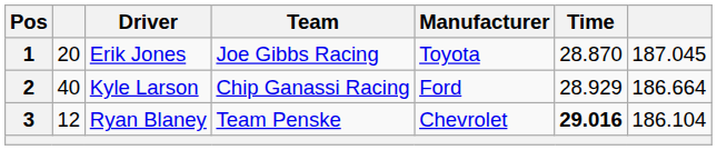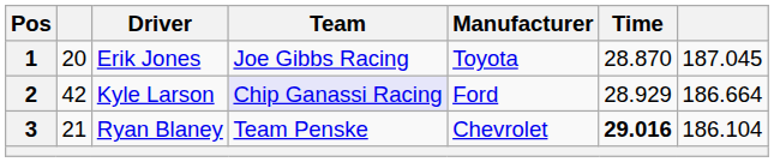2 | column 2: 40 -> 42
2 | Team: no background -> lavender background
3 | column 2: 12 -> 21
